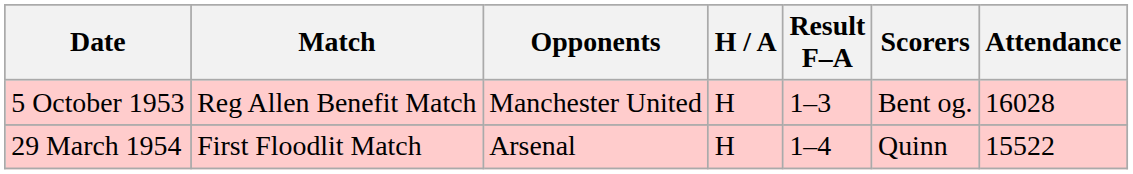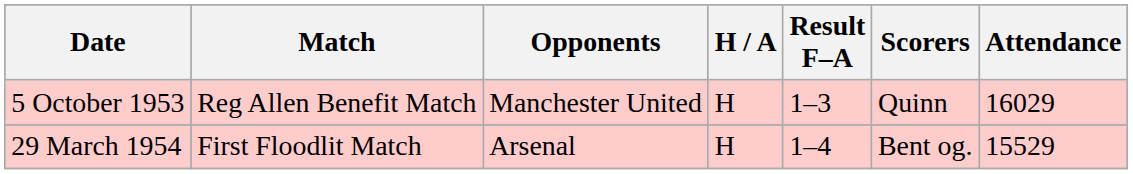5 October 1953 | Scorers: Bent og. -> Quinn
5 October 1953 | Attendance: 16028 -> 16029
29 March 1954 | Scorers: Quinn -> Bent og.
29 March 1954 | Attendance: 15522 -> 15529
